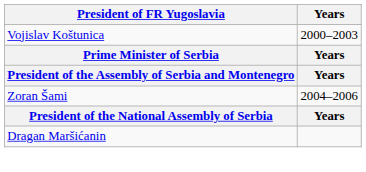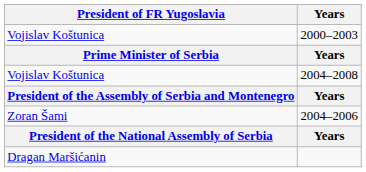+ row: Vojislav Koštunica | 2004–2008
